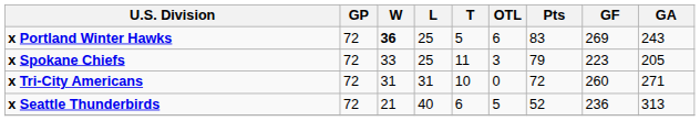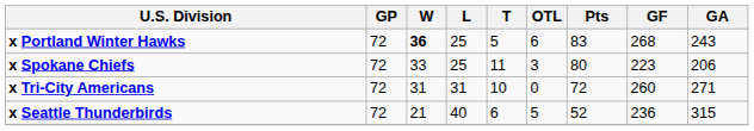x Portland Winter Hawks | GF: 269 -> 268
x Spokane Chiefs | Pts: 79 -> 80
x Spokane Chiefs | GA: 205 -> 206
x Seattle Thunderbirds | GA: 313 -> 315
